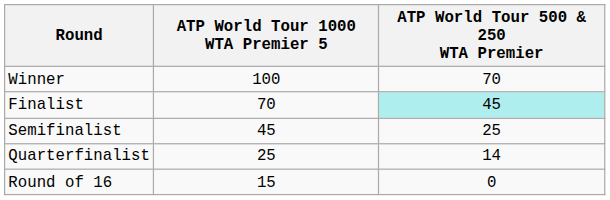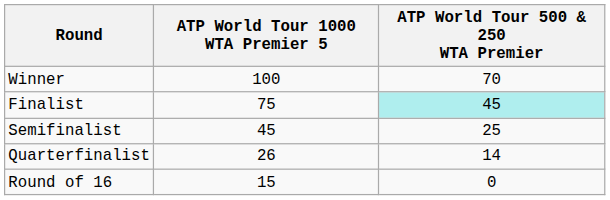Finalist | ATP World Tour 1000 WTA Premier 5: 70 -> 75
Quarterfinalist | ATP World Tour 1000 WTA Premier 5: 25 -> 26
